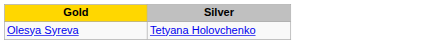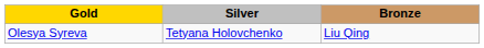+ column: Bronze | Liu Qing
